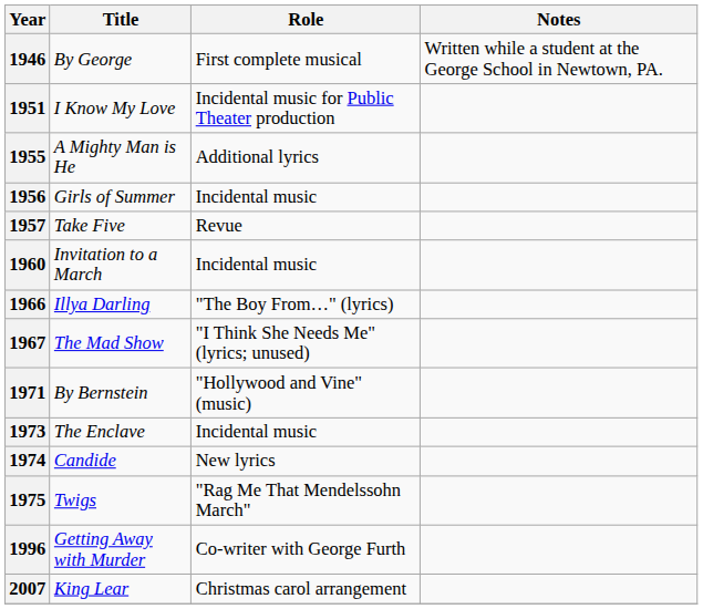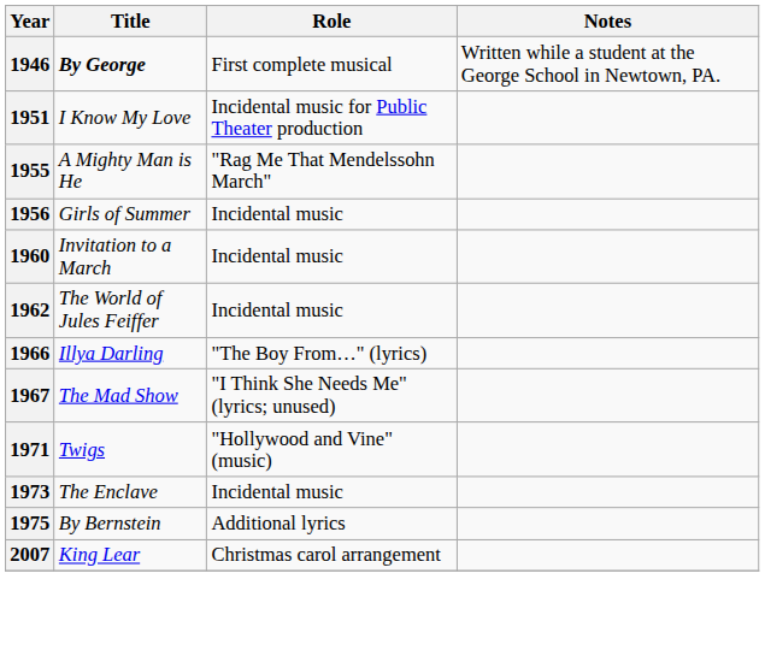1946 | Title: normal -> bold
1955 | Role: Additional lyrics -> "Rag Me That Mendelssohn March"
- row: 1957 | Take Five | Revue
+ row: 1962 | The World of Jules Feiffer | Incidental music
1971 | Title: By Bernstein -> Twigs
- row: 1974 | Candide | New lyrics
1975 | Title: Twigs -> By Bernstein
1975 | Role: "Rag Me That Mendelssohn March" -> Additional lyrics
- row: 1996 | Getting Away with Murder | Co-writer with George Furth
